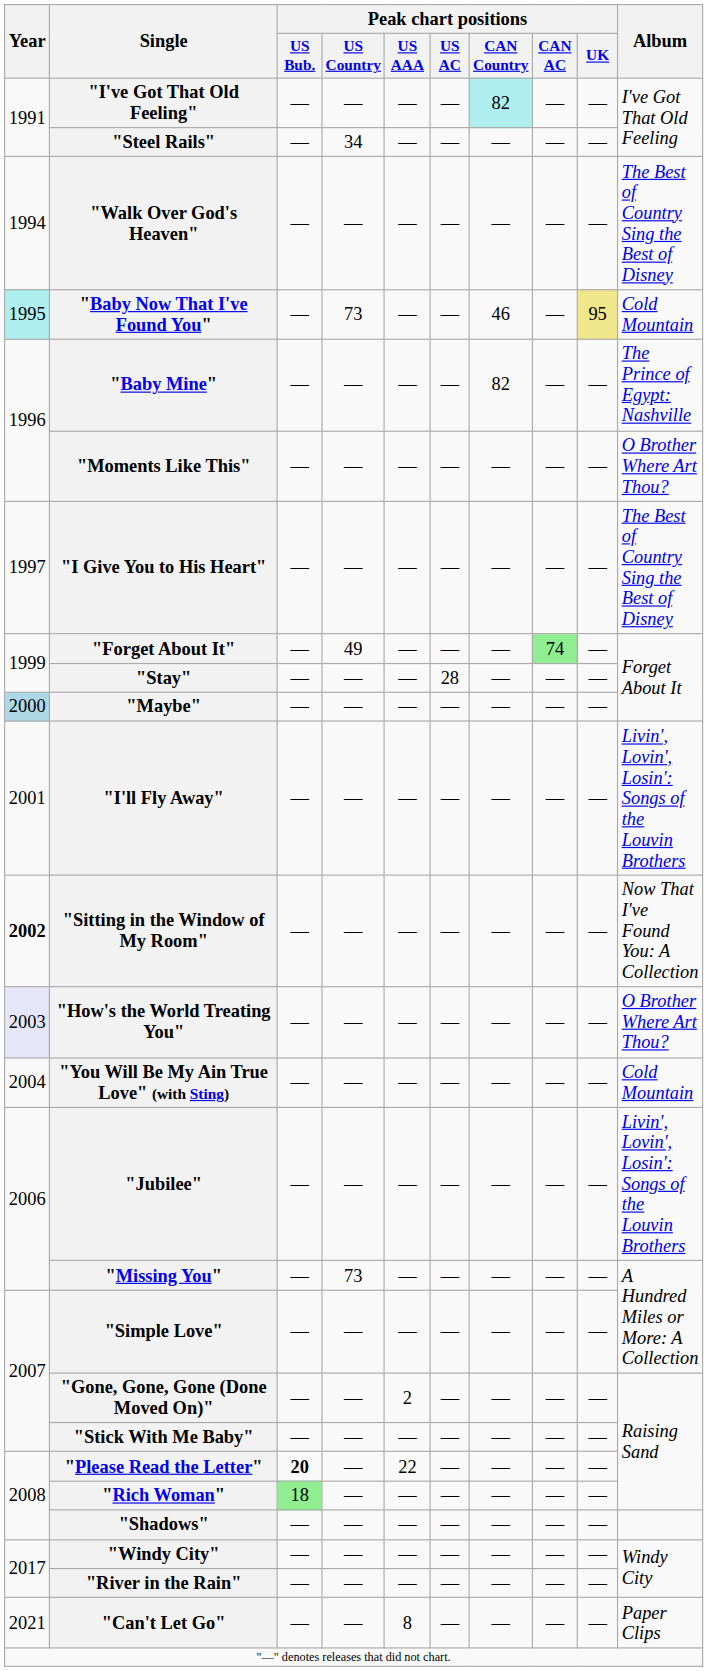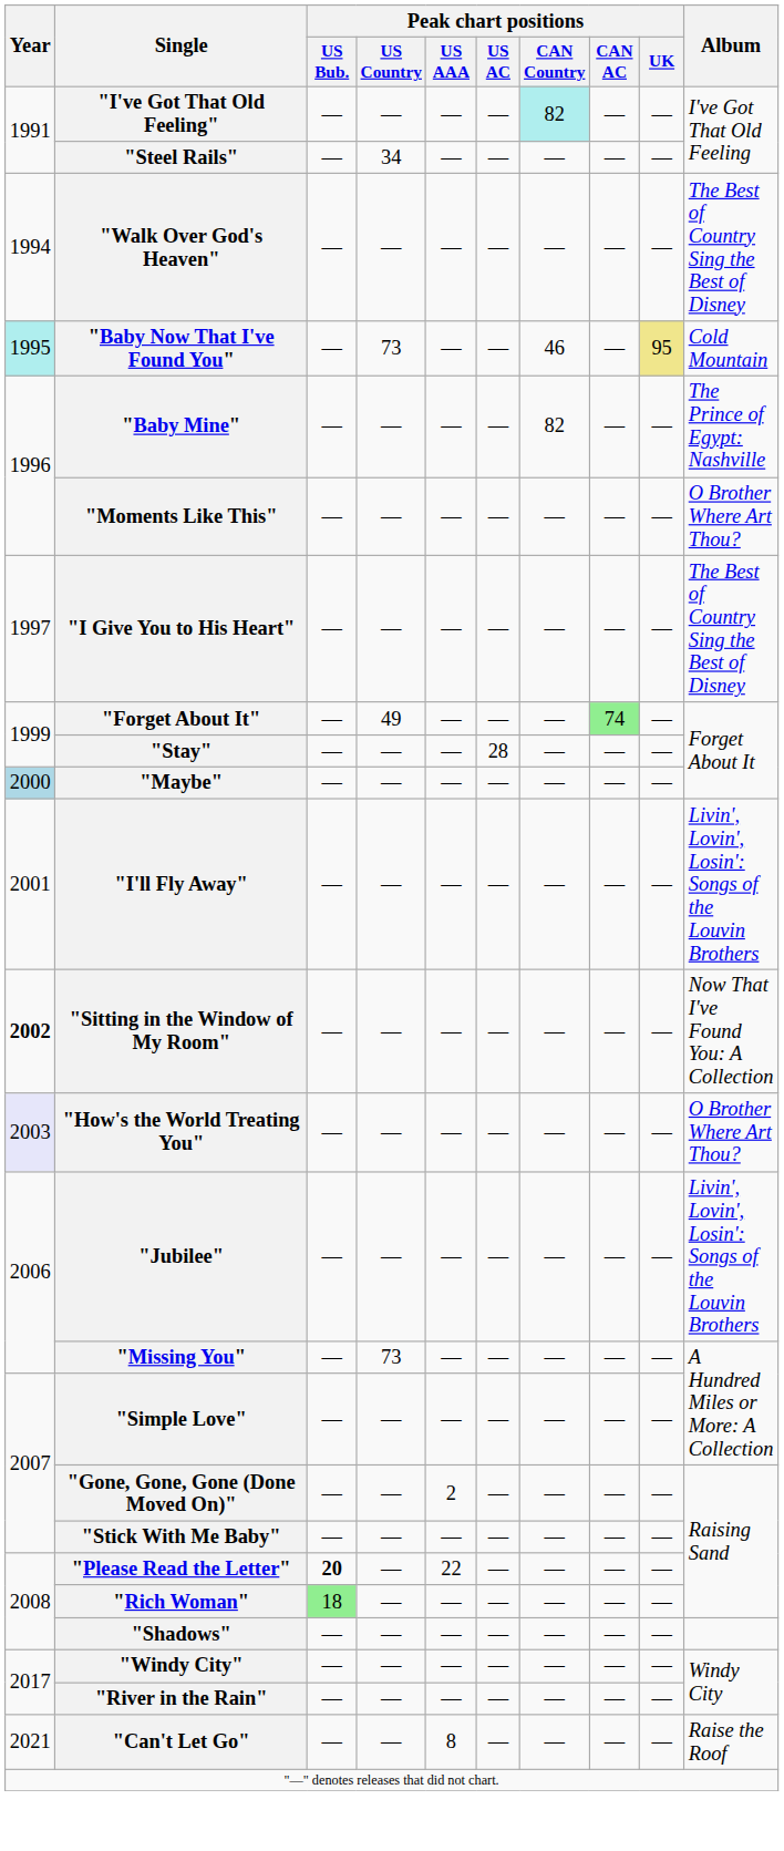- row: 2004 | "You Will Be My Ain True Love" (with Sting) | — | — | — | — | — | — | — | Cold Mountain
"Can't Let Go" | Album: Paper Clips -> Raise the Roof
